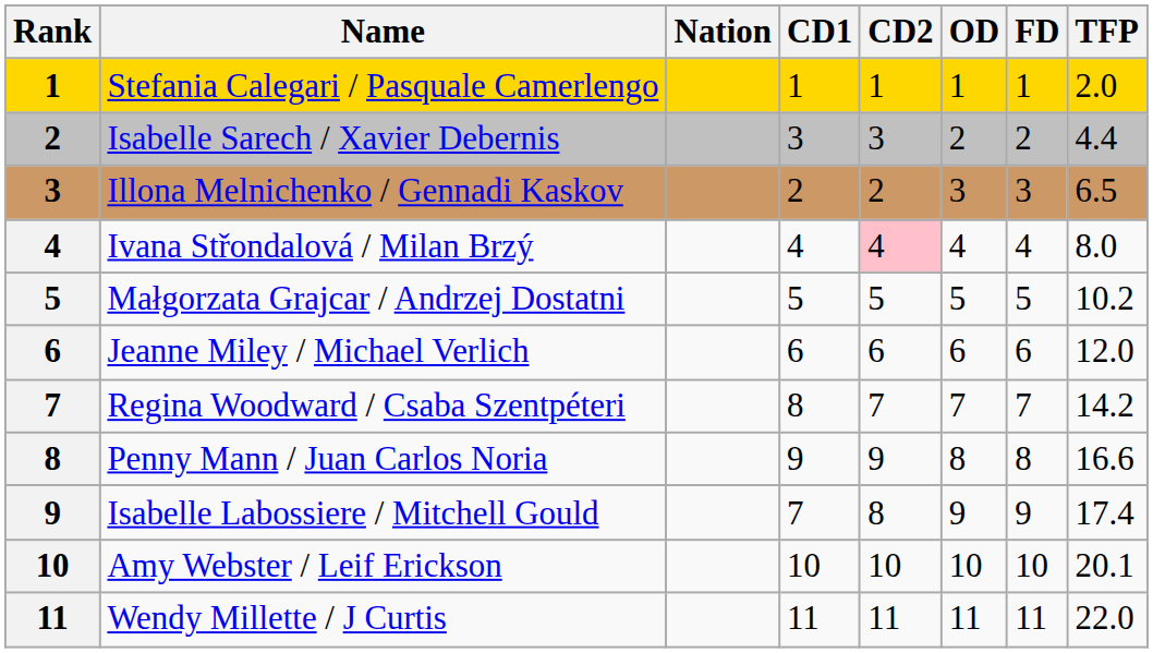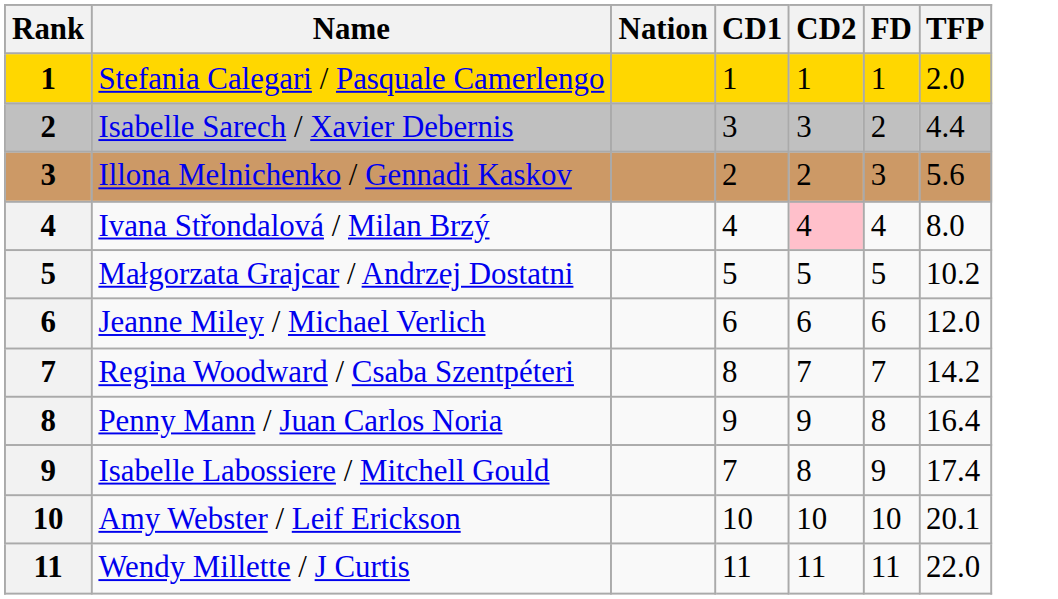- column: OD | 1 | 2 | 3 | 4 | 5 | 6 | 7 | 8 | 9 | 10 | 11
Illona Melnichenko / Gennadi Kaskov | TFP: 6.5 -> 5.6
Penny Mann / Juan Carlos Noria | TFP: 16.6 -> 16.4
